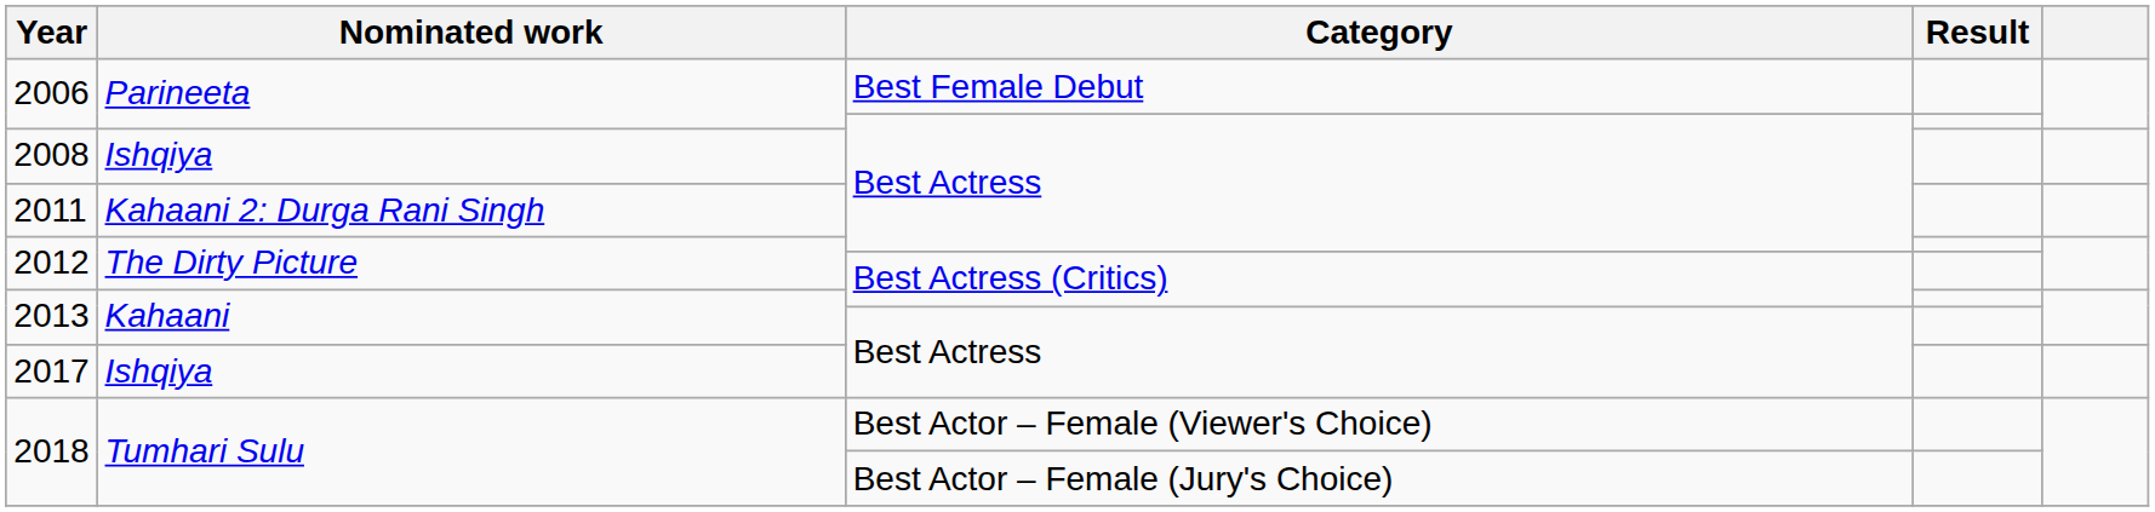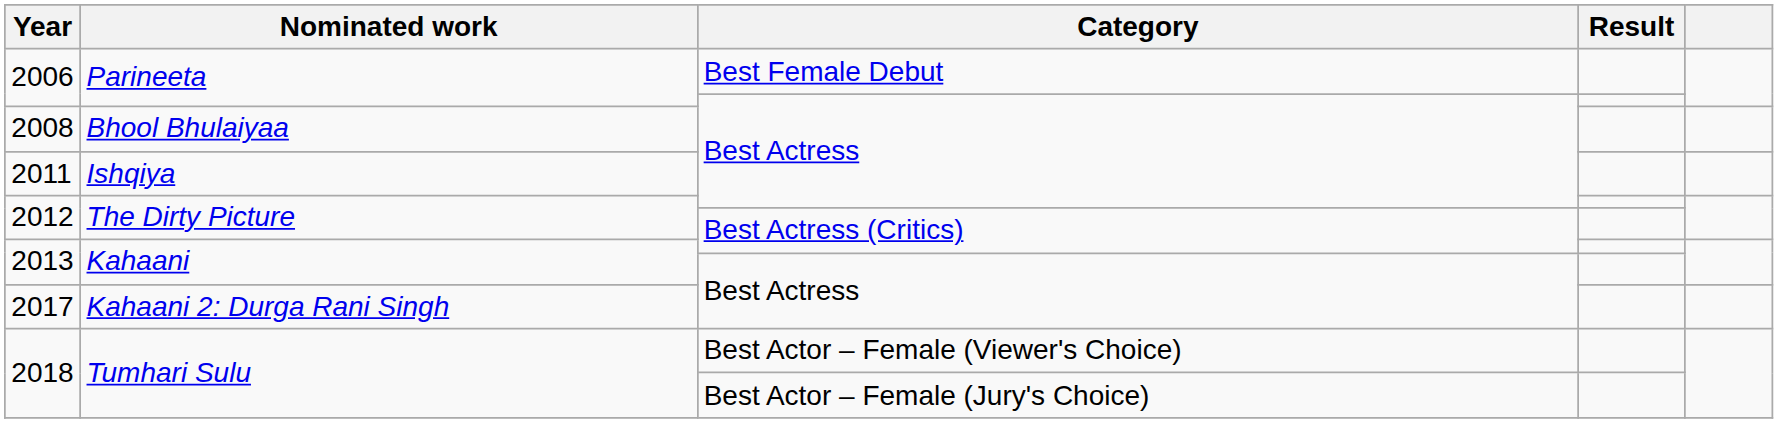2008 | Nominated work: Ishqiya -> Bhool Bhulaiyaa
2011 | Nominated work: Kahaani 2: Durga Rani Singh -> Ishqiya
2017 | Nominated work: Ishqiya -> Kahaani 2: Durga Rani Singh
